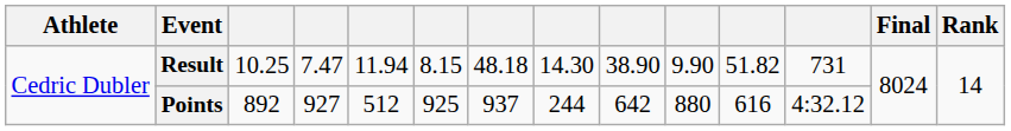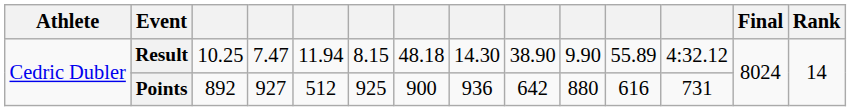Result | column 11: 51.82 -> 55.89
Result | column 12: 731 -> 4:32.12
Points | column 7: 937 -> 900
Points | column 8: 244 -> 936
Points | column 12: 4:32.12 -> 731
